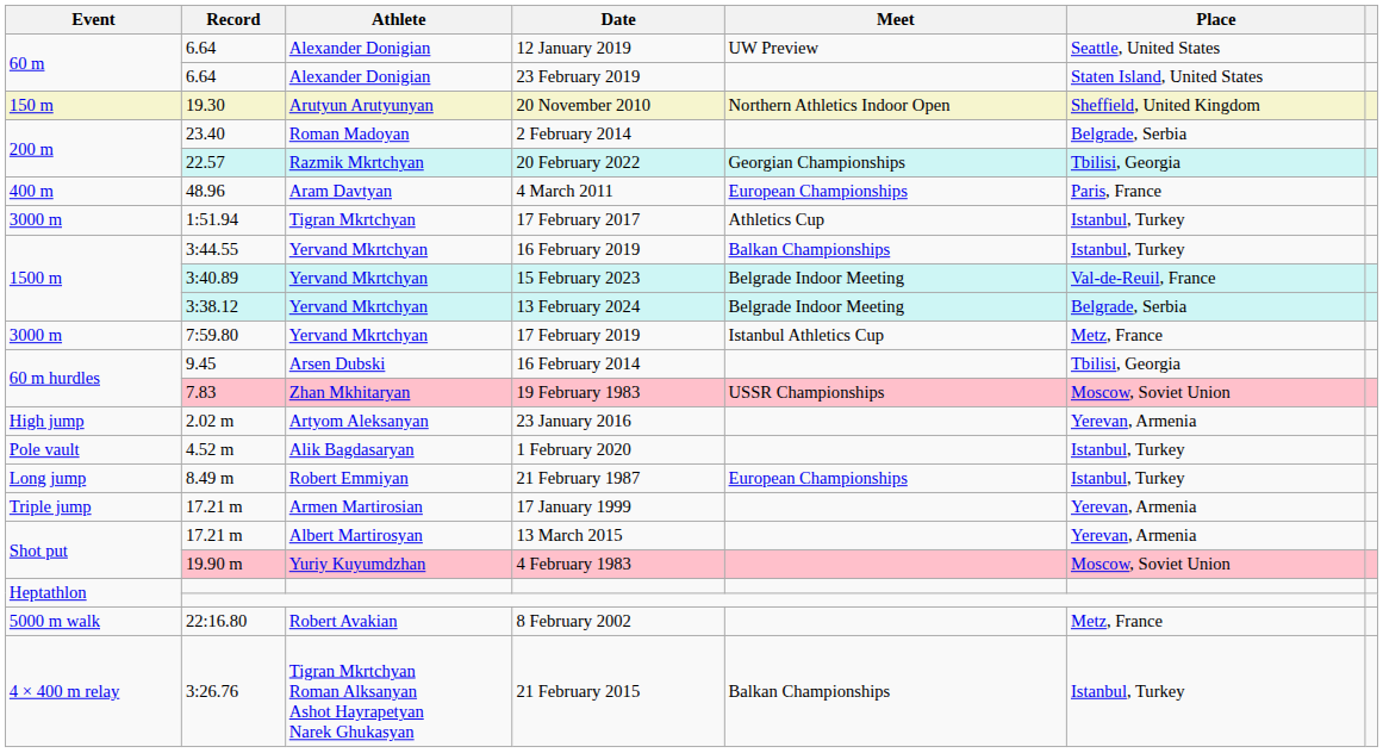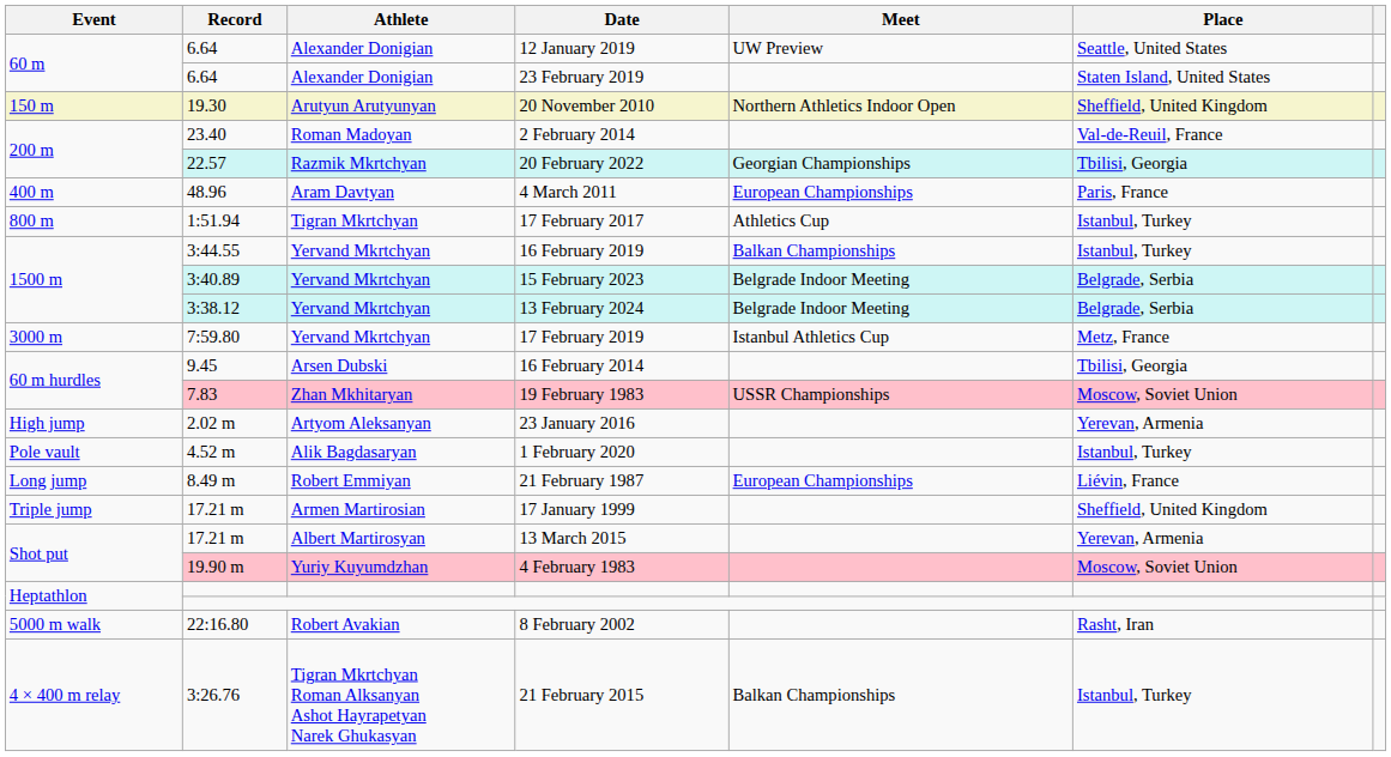2 February 2014 | Place: Belgrade, Serbia -> Val-de-Reuil, France
17 February 2017 | Event: 3000 m -> 800 m
15 February 2023 | Place: Val-de-Reuil, France -> Belgrade, Serbia
21 February 1987 | Place: Istanbul, Turkey -> Liévin, France
17 January 1999 | Place: Yerevan, Armenia -> Sheffield, United Kingdom
8 February 2002 | Place: Metz, France -> Rasht, Iran
